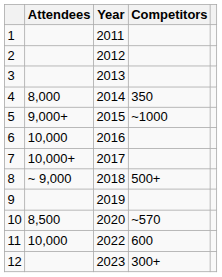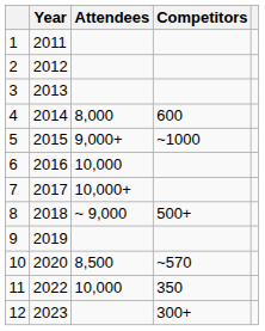columns swapped: Year <-> Attendees
4 | Competitors: 350 -> 600
11 | Competitors: 600 -> 350
